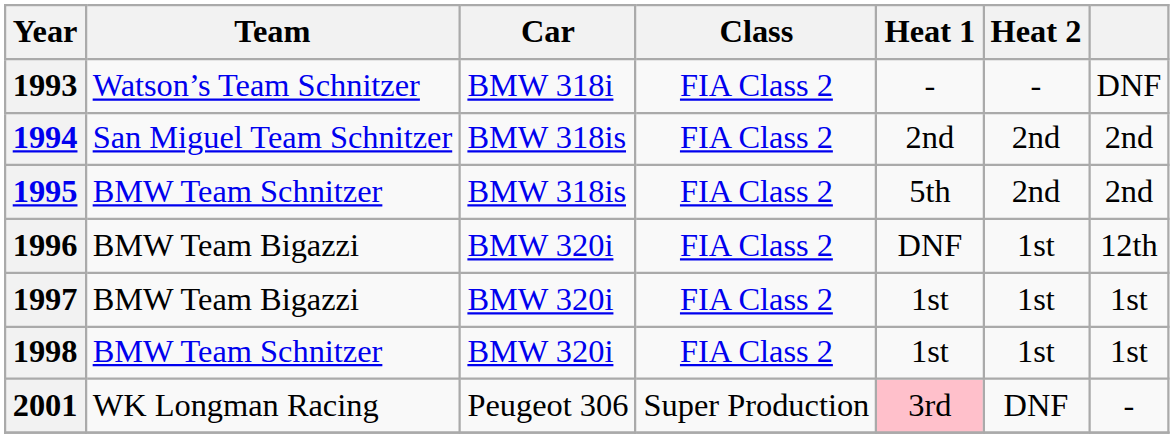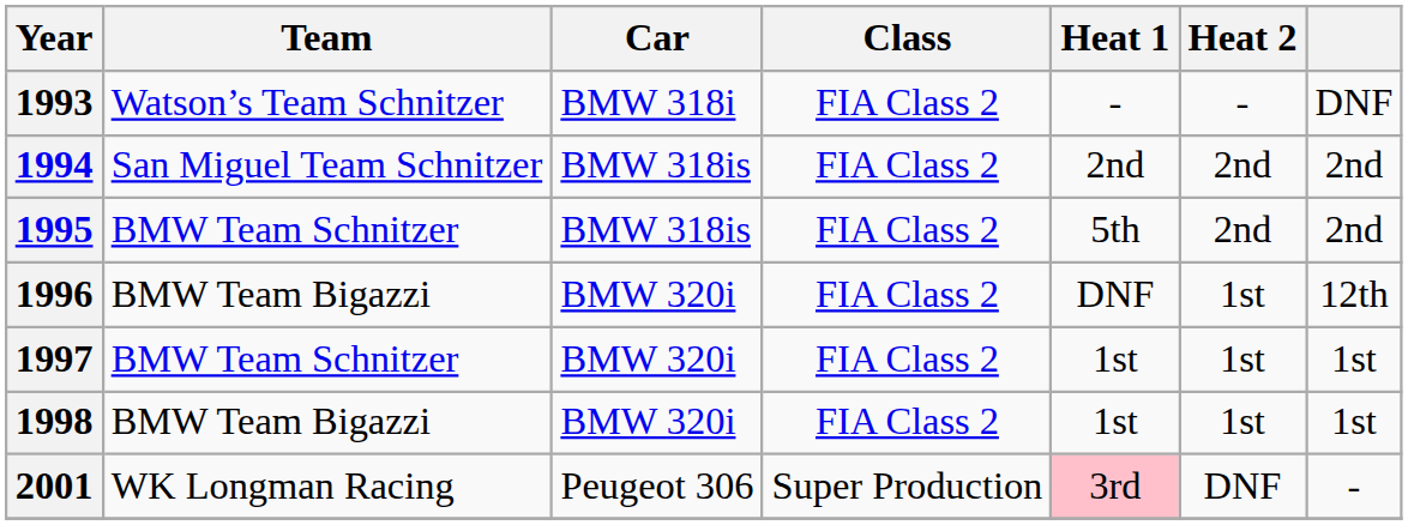1997 | Team: BMW Team Bigazzi -> BMW Team Schnitzer
1998 | Team: BMW Team Schnitzer -> BMW Team Bigazzi
